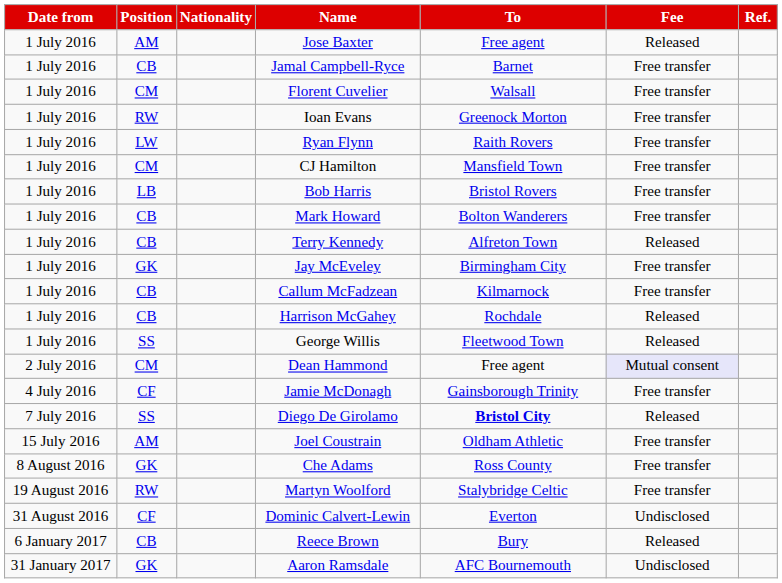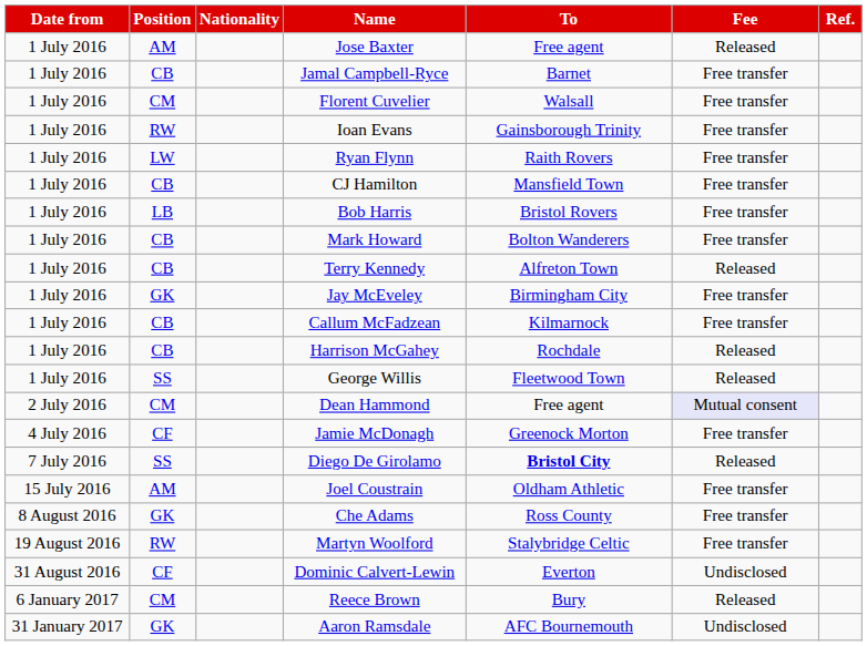Ioan Evans | To: Greenock Morton -> Gainsborough Trinity
CJ Hamilton | Position: CM -> CB
Jamie McDonagh | To: Gainsborough Trinity -> Greenock Morton
Reece Brown | Position: CB -> CM
